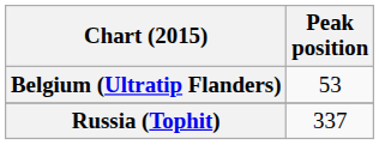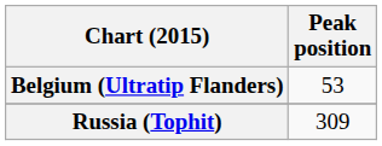Russia (Tophit) | Peak position: 337 -> 309
